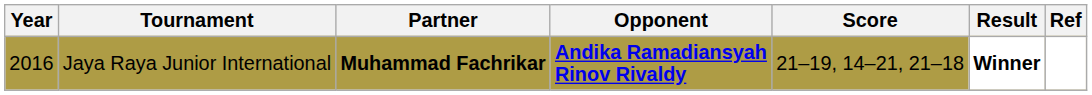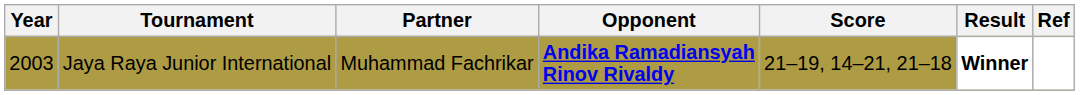Jaya Raya Junior International | Year: 2016 -> 2003
Jaya Raya Junior International | Partner: bold -> normal
